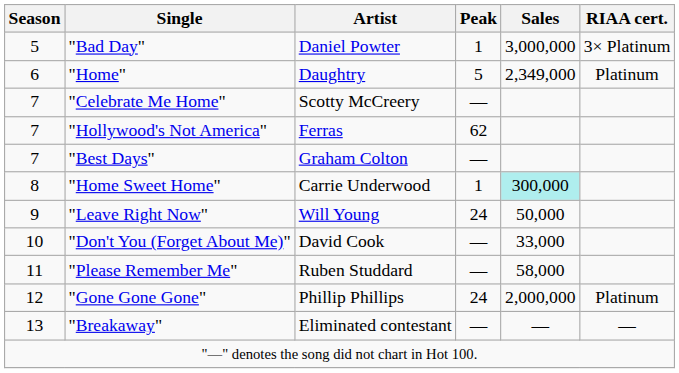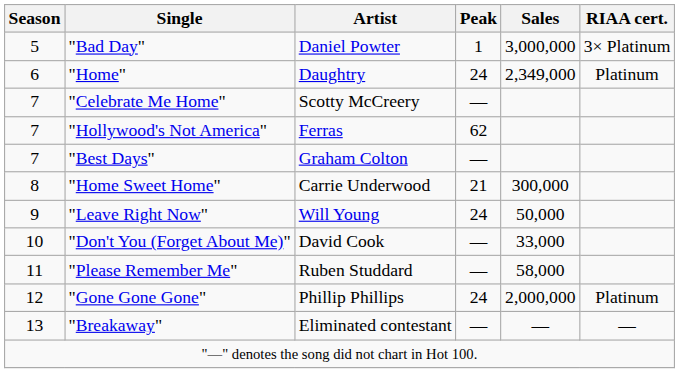"Home" | Peak: 5 -> 24
"Home Sweet Home" | Peak: 1 -> 21
"Home Sweet Home" | Sales: paleturquoise background -> no background
